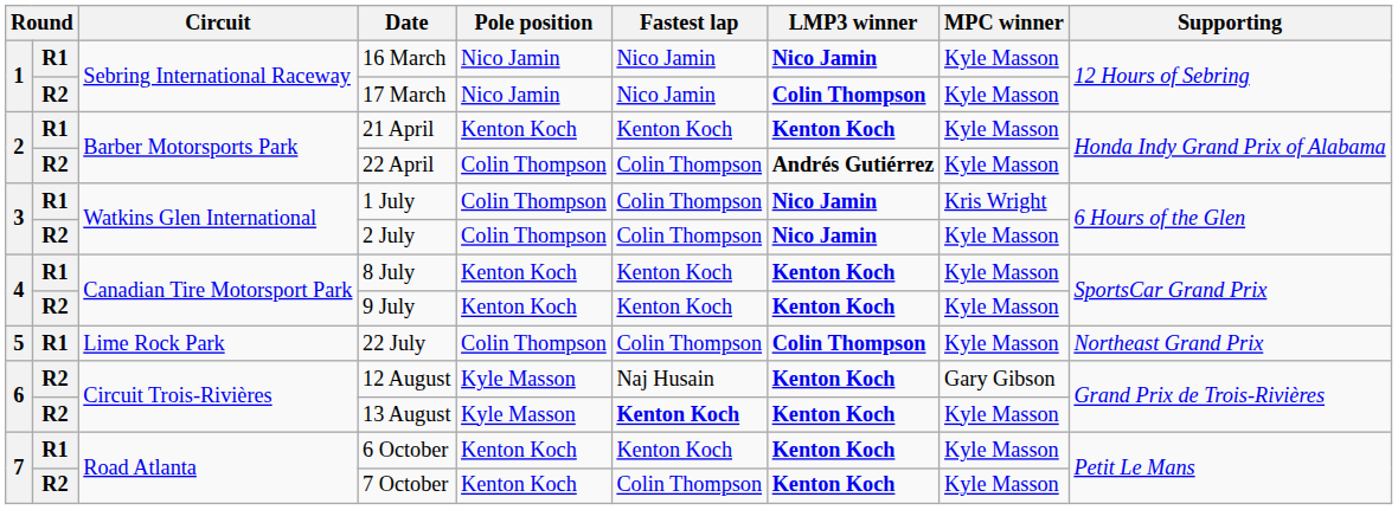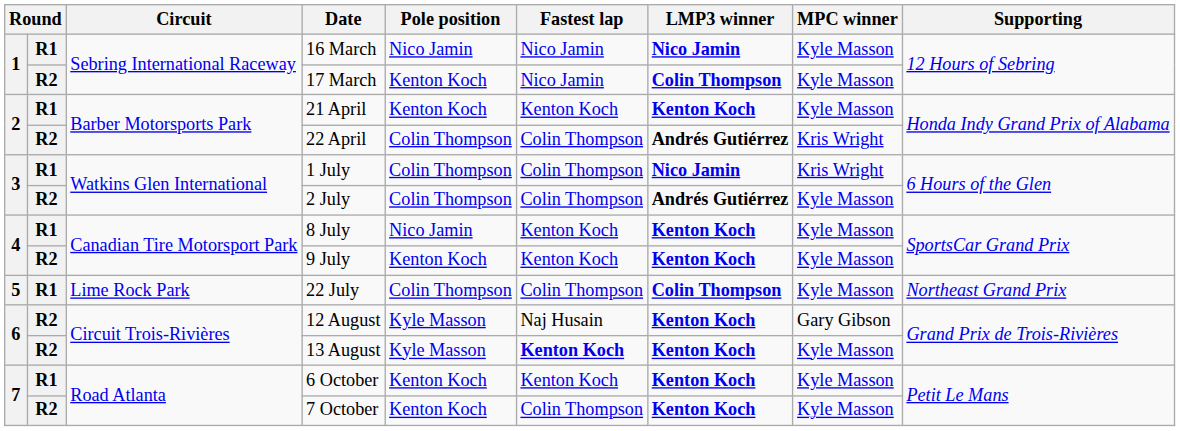17 March | Pole position: Nico Jamin -> Kenton Koch
22 April | MPC winner: Kyle Masson -> Kris Wright
2 July | LMP3 winner: Nico Jamin -> Andrés Gutiérrez
8 July | Pole position: Kenton Koch -> Nico Jamin
